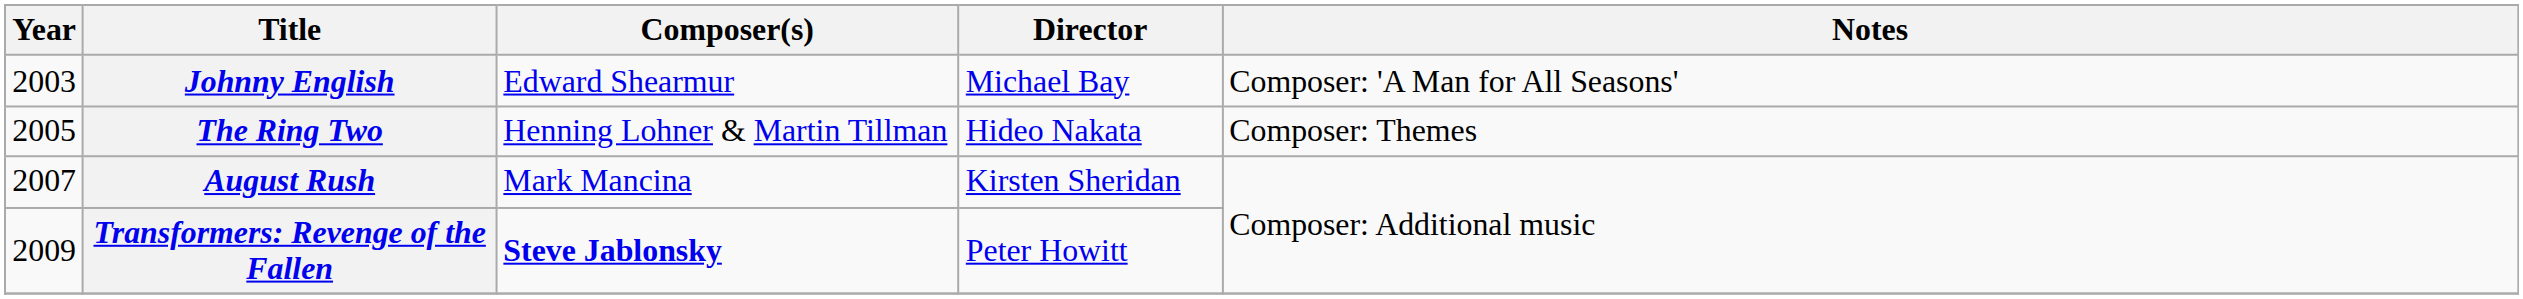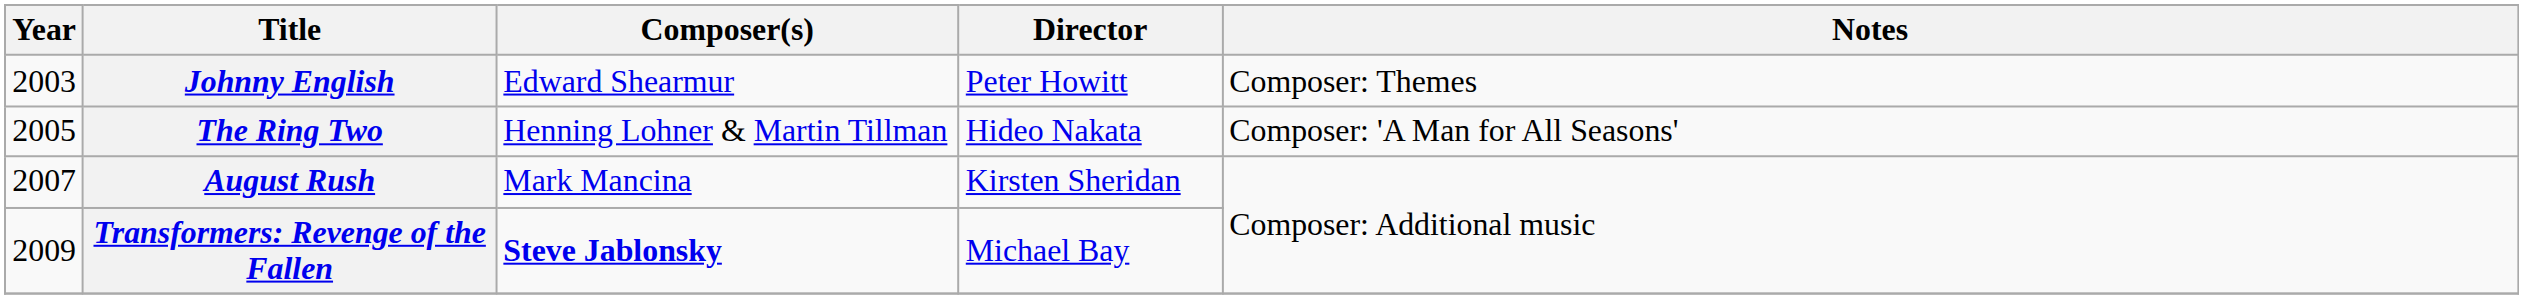Johnny English | Director: Michael Bay -> Peter Howitt
Johnny English | Notes: Composer: 'A Man for All Seasons' -> Composer: Themes
The Ring Two | Notes: Composer: Themes -> Composer: 'A Man for All Seasons'
Transformers: Revenge of the Fallen | Director: Peter Howitt -> Michael Bay
